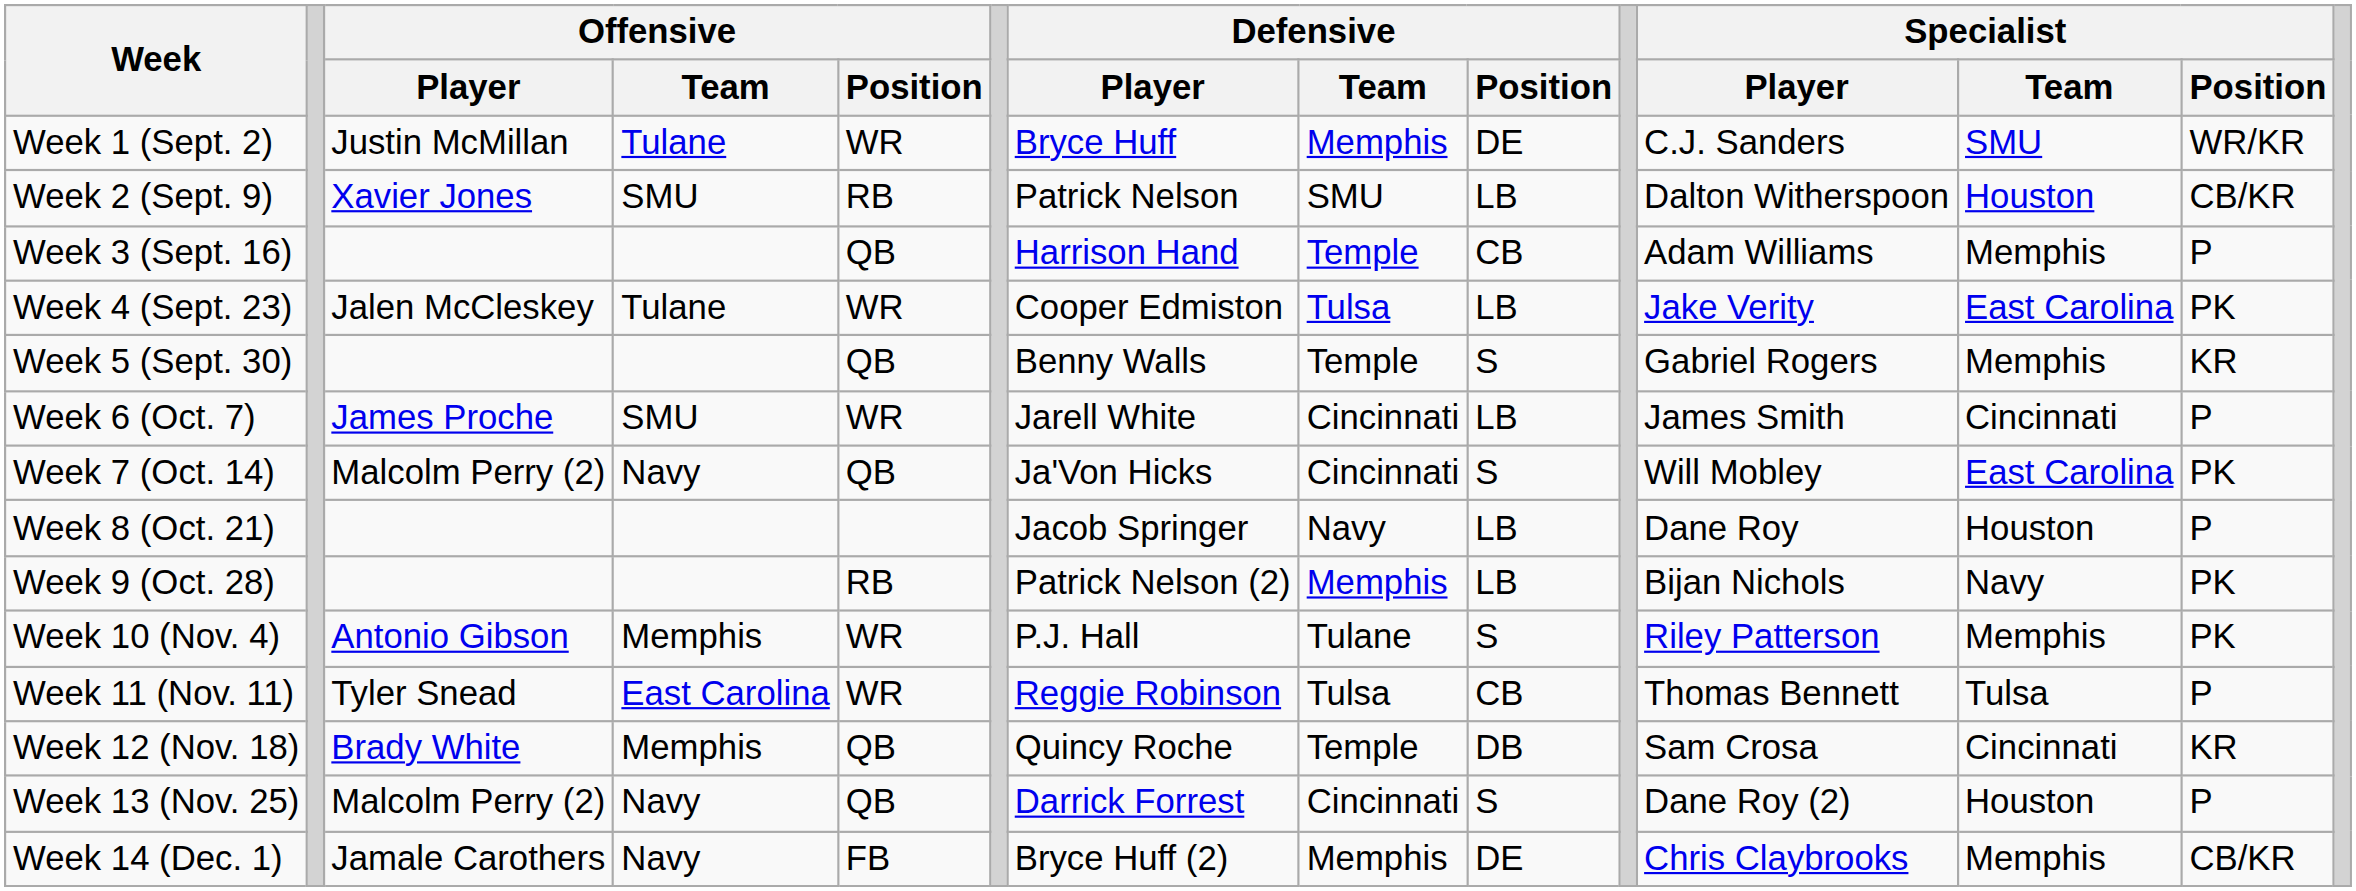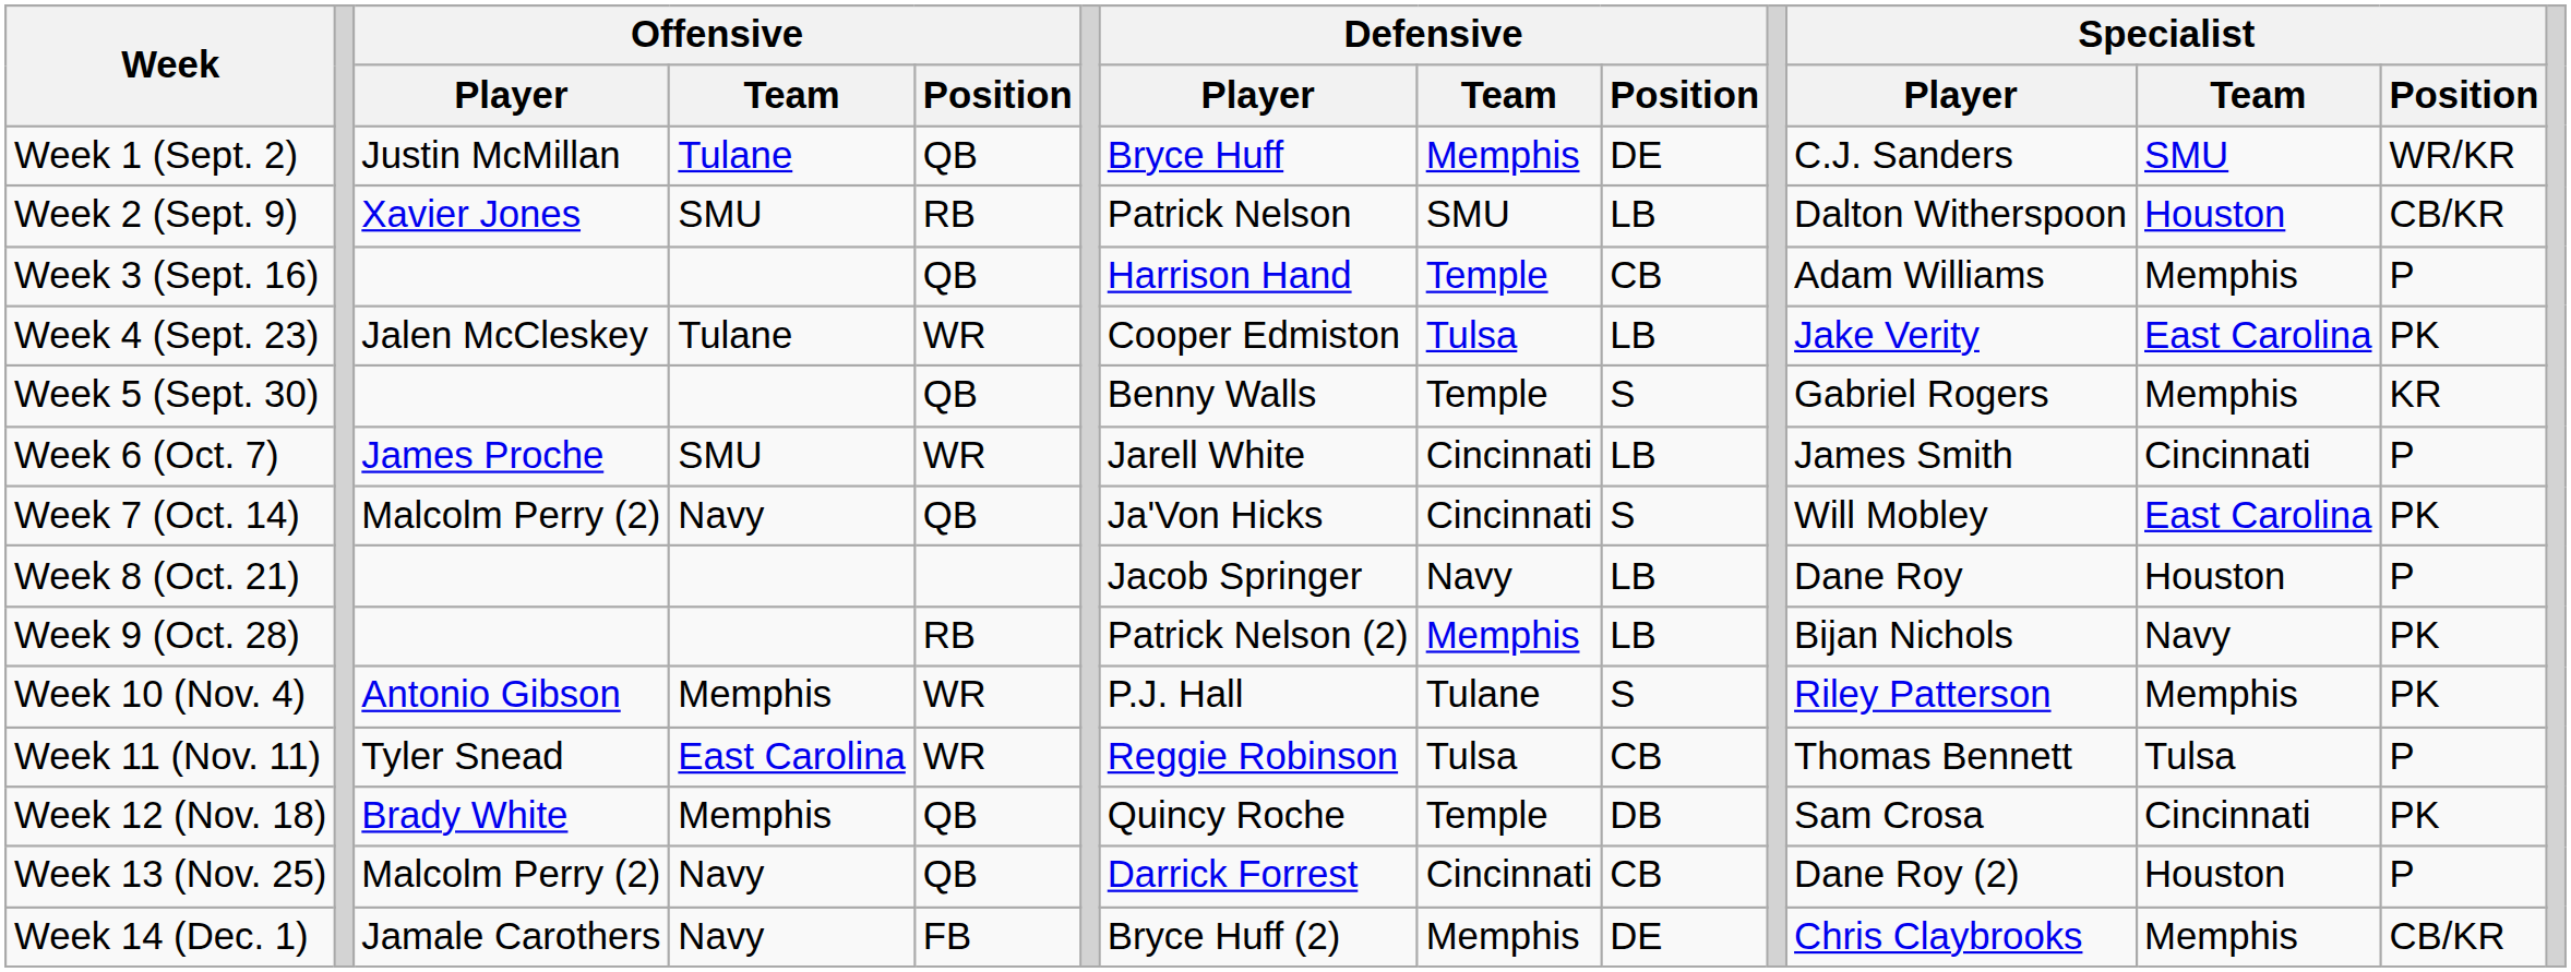Week 1 (Sept. 2) | Offensive / Position: WR -> QB
Week 12 (Nov. 18) | Specialist / Position: KR -> PK
Week 13 (Nov. 25) | Defensive / Position: S -> CB
